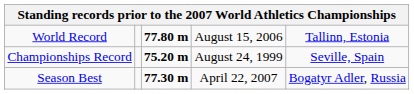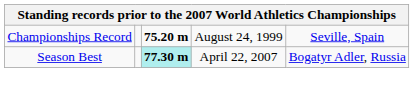- row: World Record | 77.80 m | August 15, 2006 | Tallinn, Estonia
Season Best | column 3: no background -> paleturquoise background
